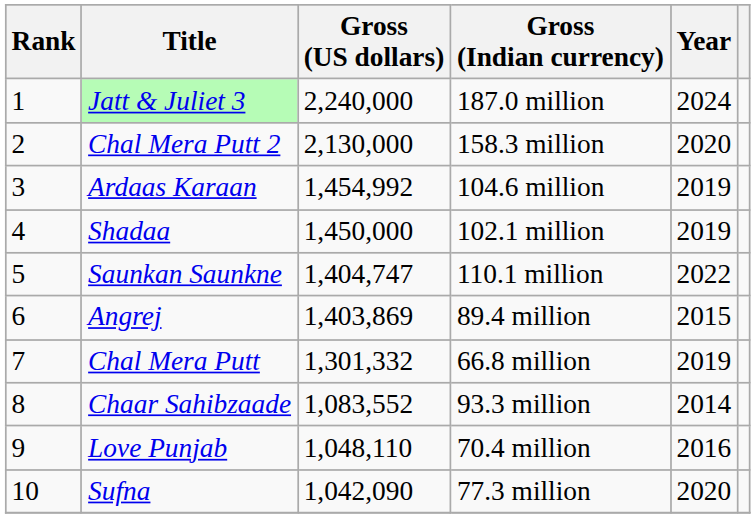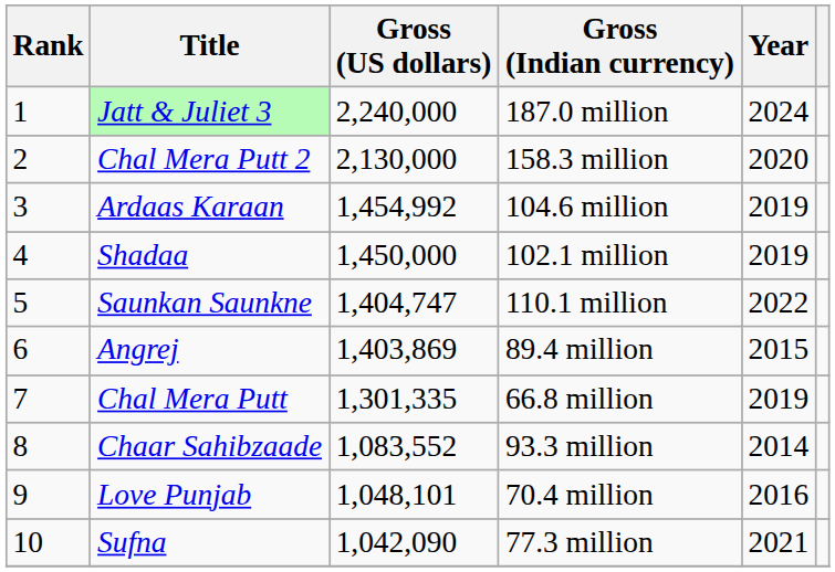Chal Mera Putt | Gross (US dollars): 1,301,332 -> 1,301,335
Love Punjab | Gross (US dollars): 1,048,110 -> 1,048,101
Sufna | Year: 2020 -> 2021
